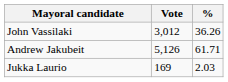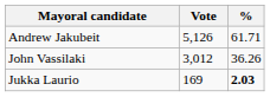rows swapped: Andrew Jakubeit <-> John Vassilaki
Jukka Laurio | %: normal -> bold
